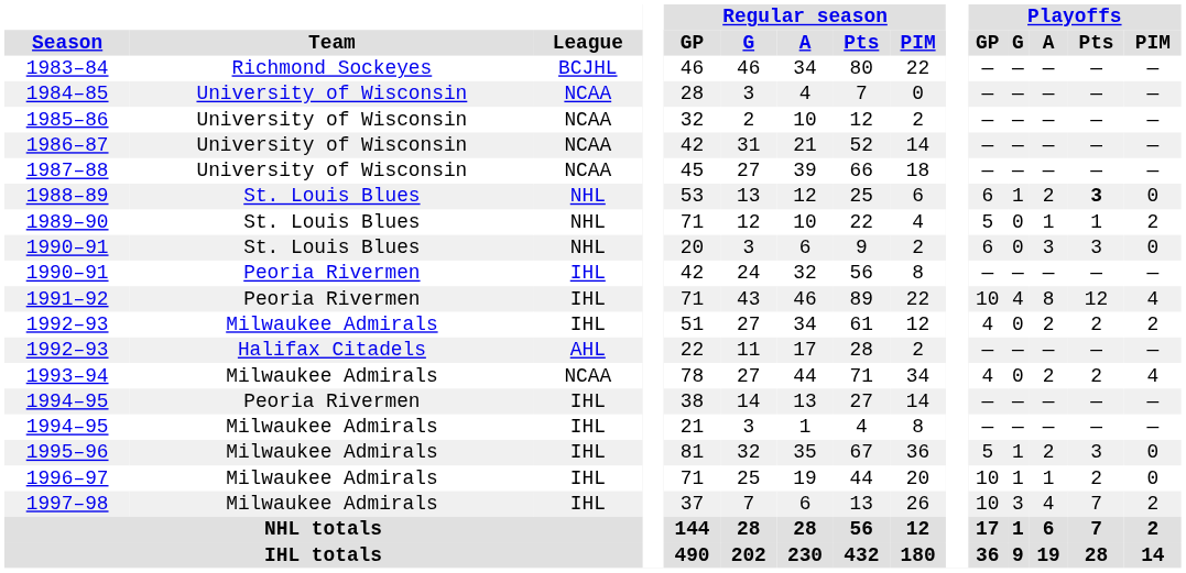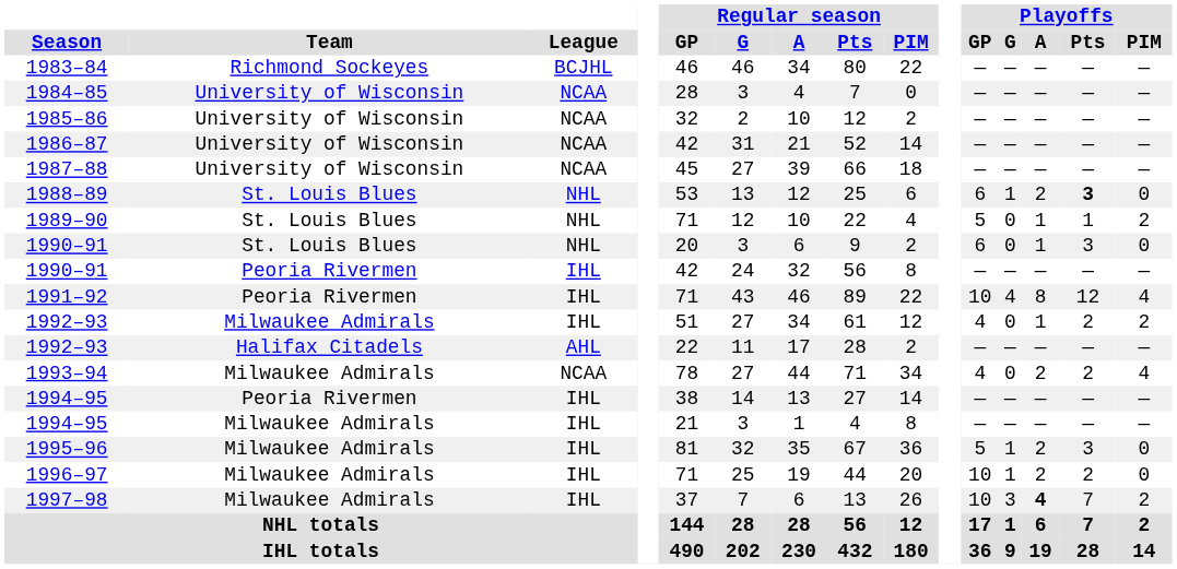1990–91 / St. Louis Blues | Playoffs / A: 3 -> 1
1992–93 / Milwaukee Admirals | Playoffs / A: 2 -> 1
1996–97 | Playoffs / A: 1 -> 2
1997–98 | Playoffs / A: normal -> bold
